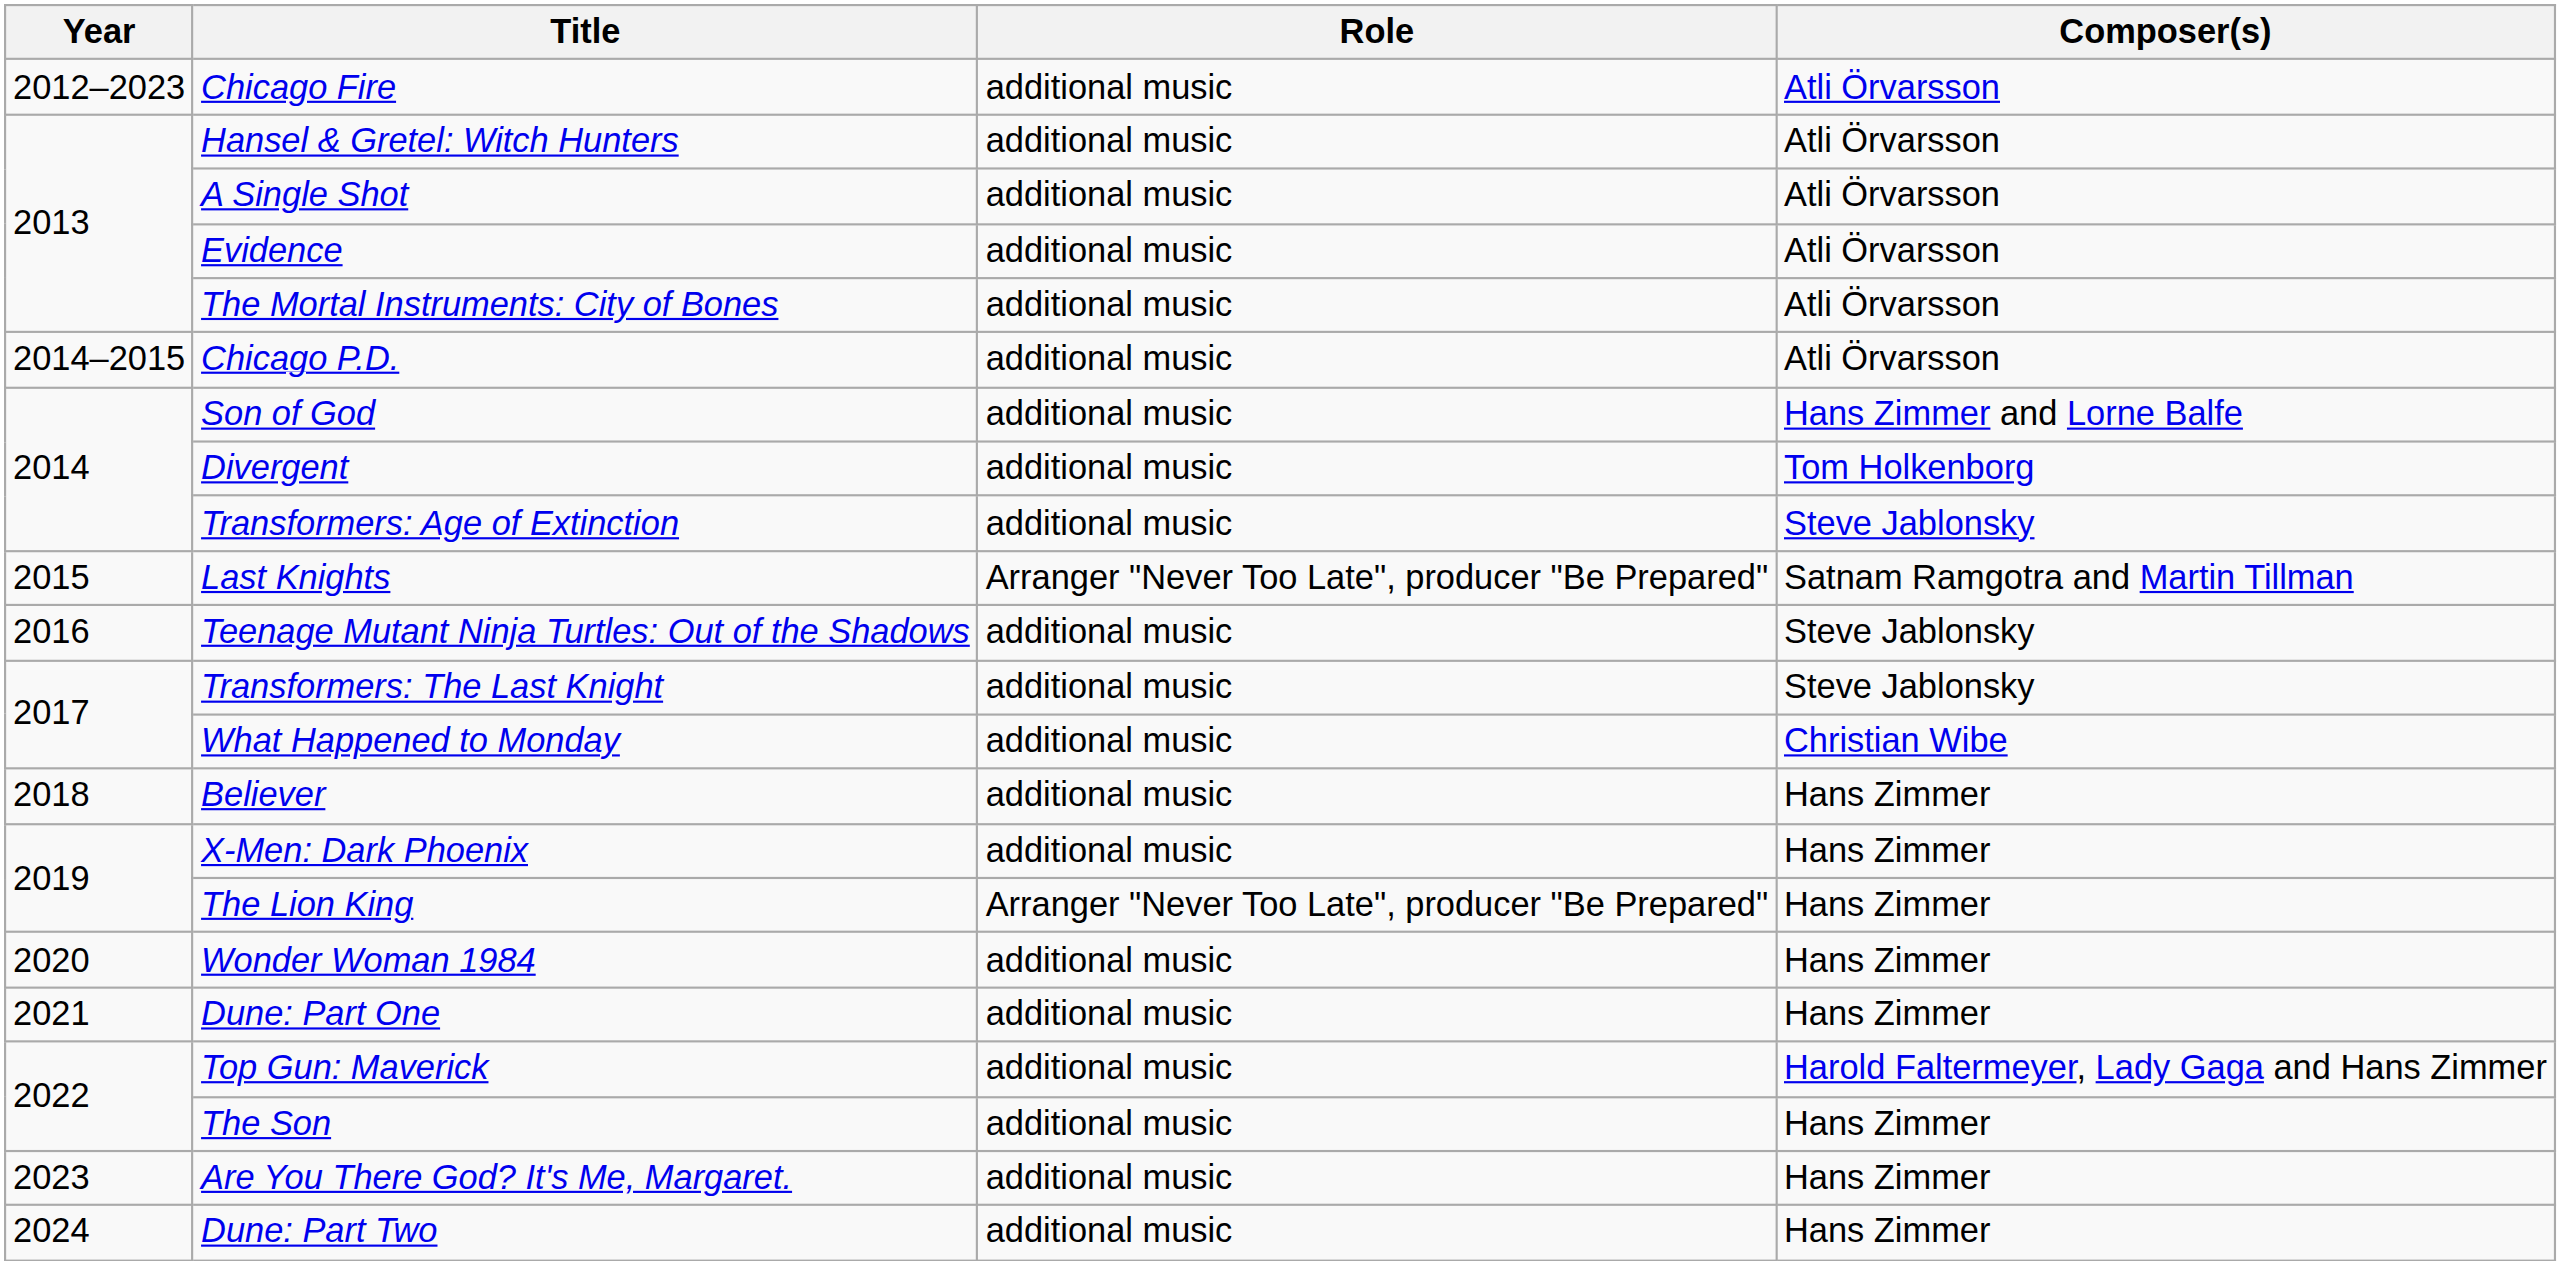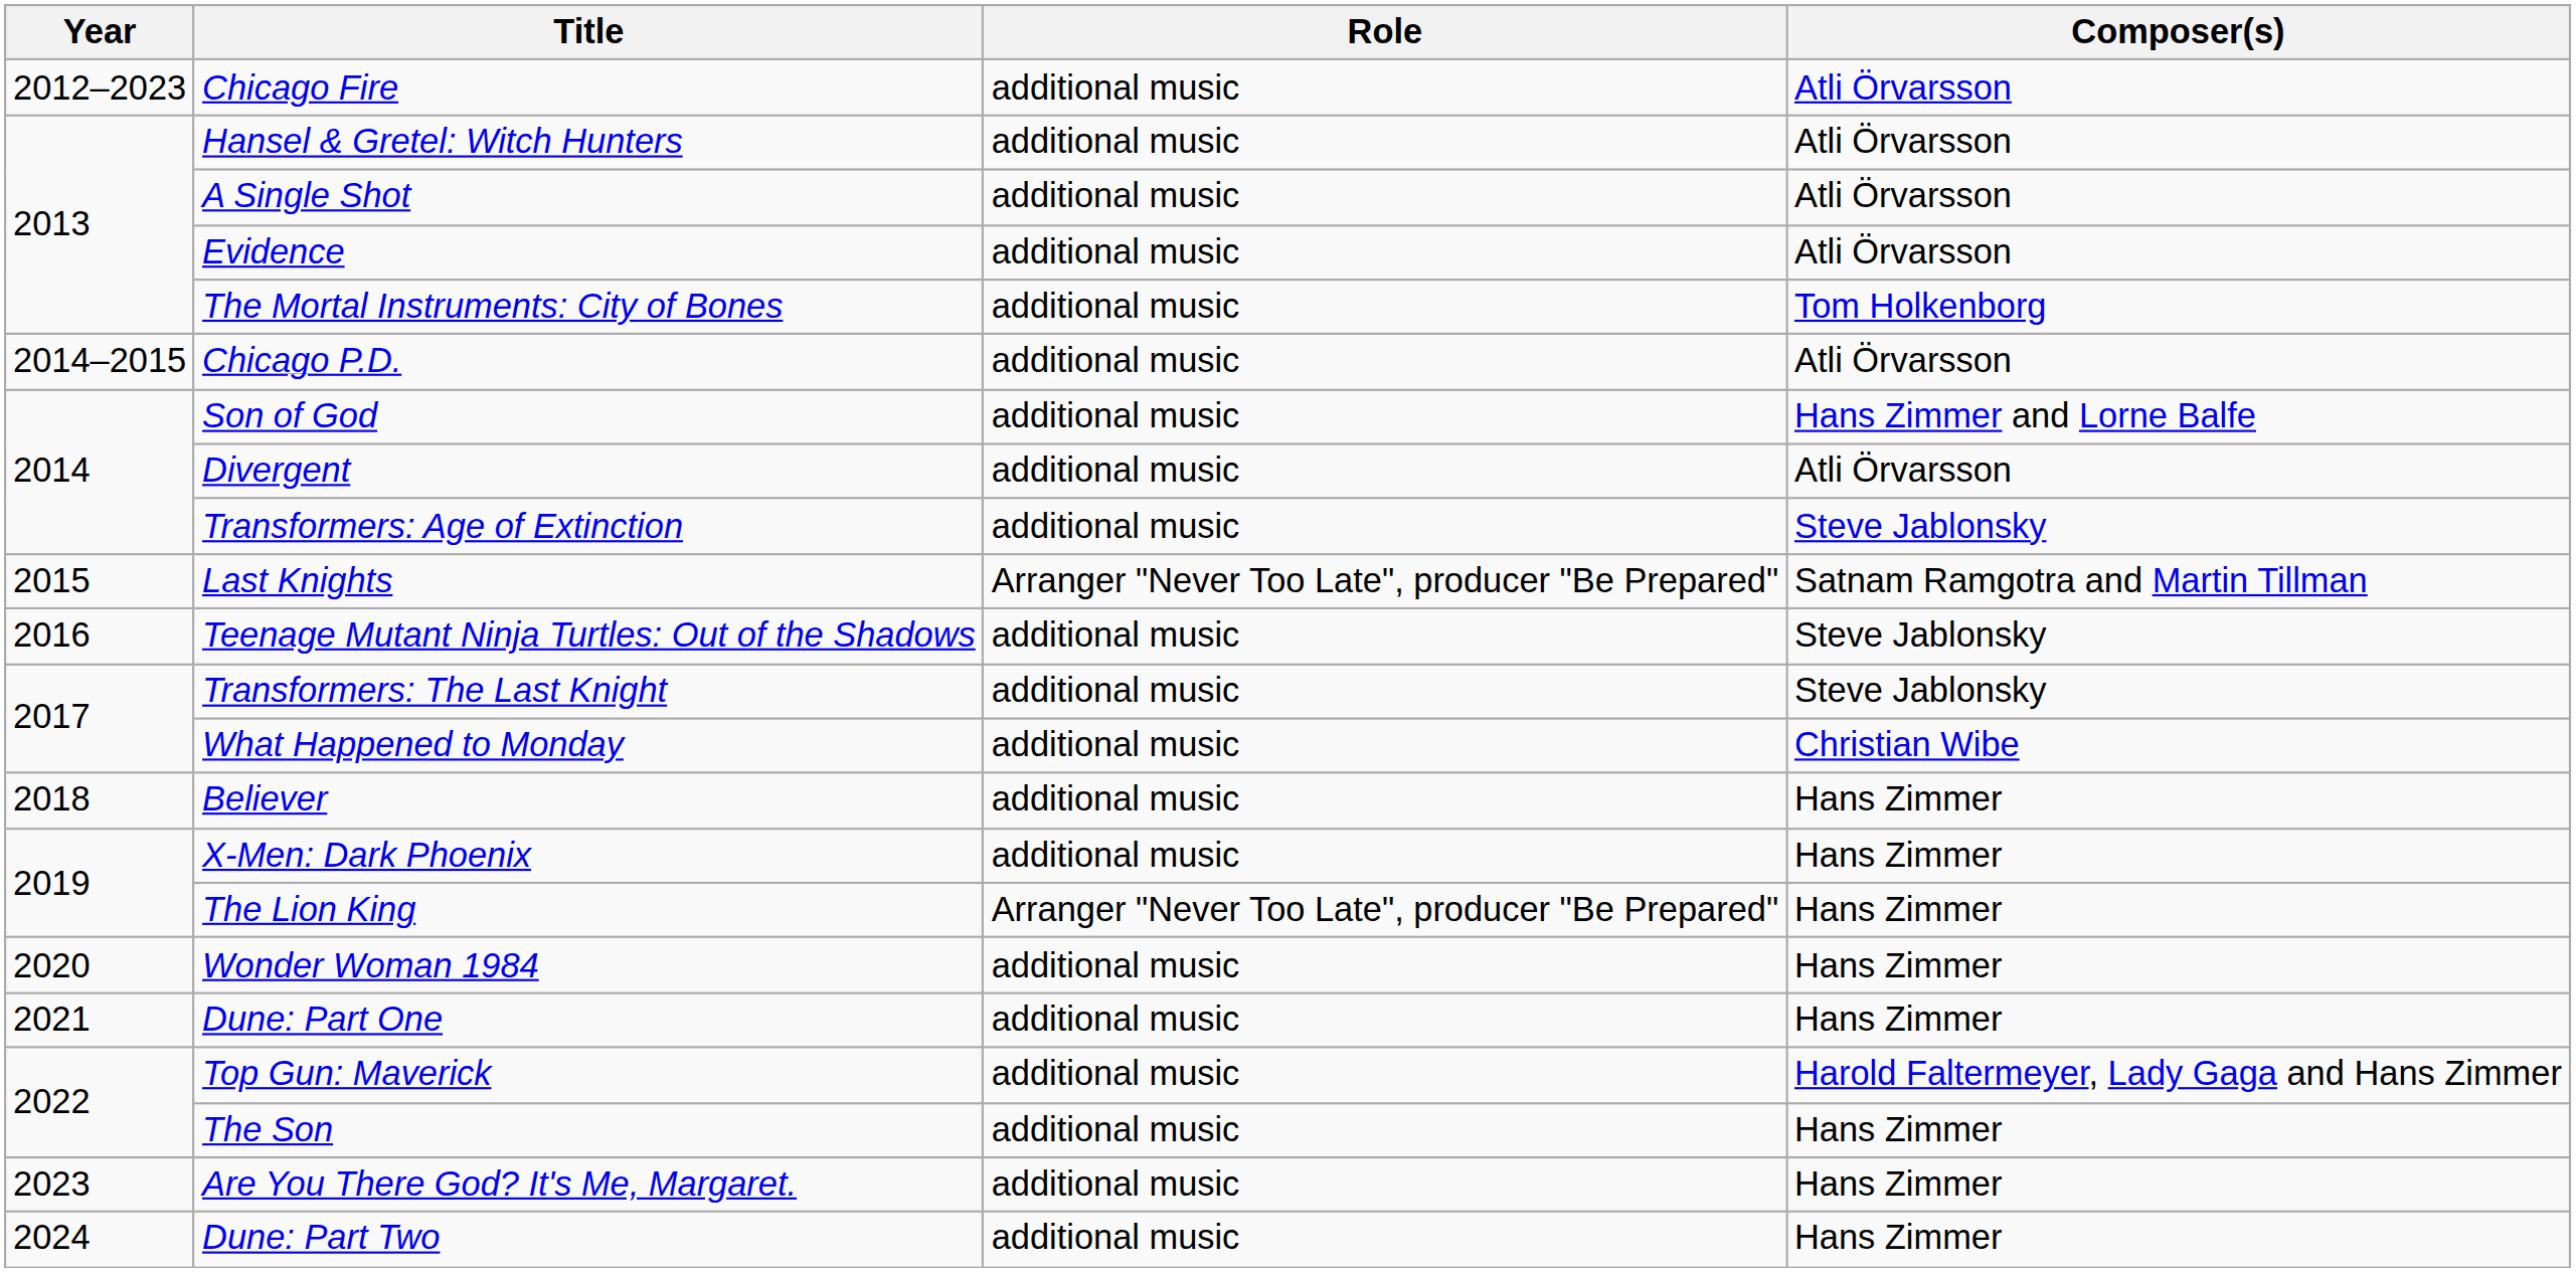The Mortal Instruments: City of Bones | Composer(s): Atli Örvarsson -> Tom Holkenborg
Divergent | Composer(s): Tom Holkenborg -> Atli Örvarsson
